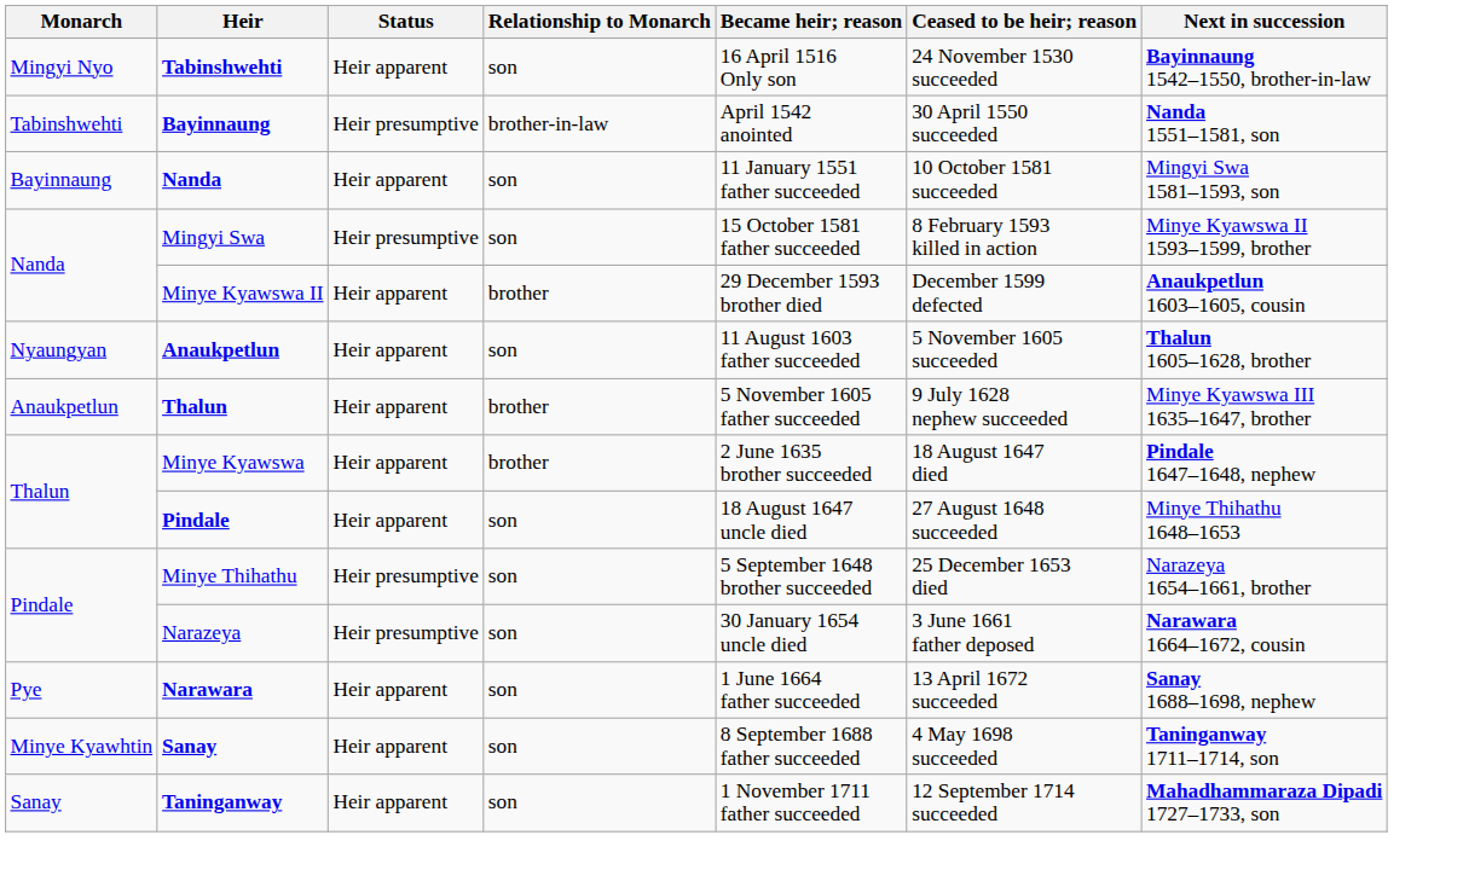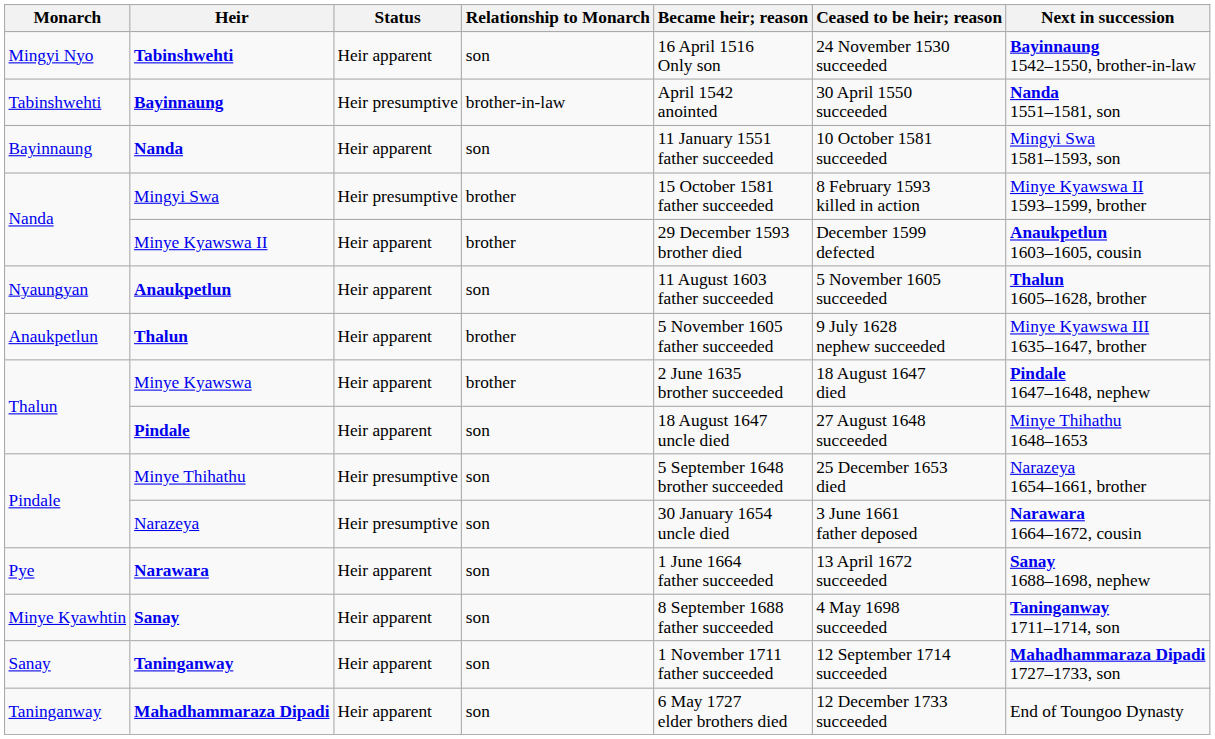Mingyi Swa | Relationship to Monarch: son -> brother
+ row: Taninganway | Mahadhammaraza Dipadi | Heir apparent | son | 6 May 1727 elder brothers died | 12 December 1733 succeeded | End of Toungoo Dynasty
